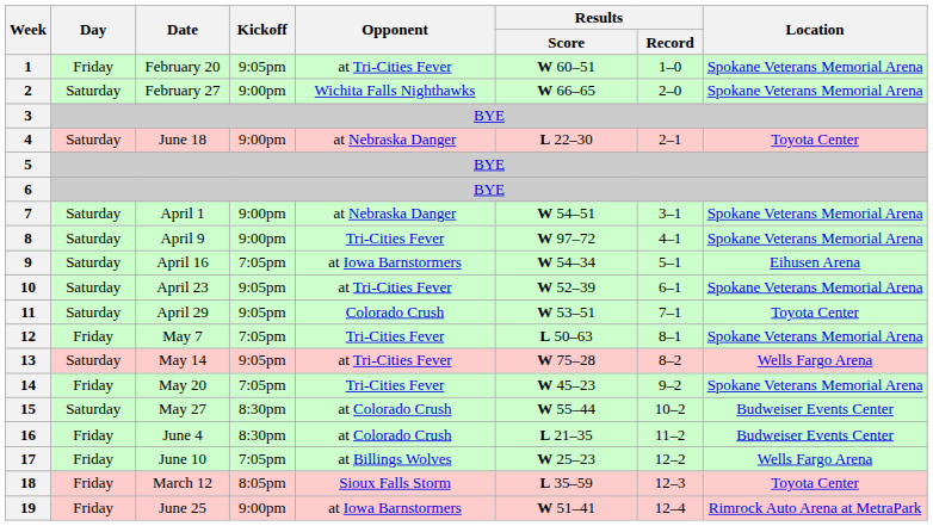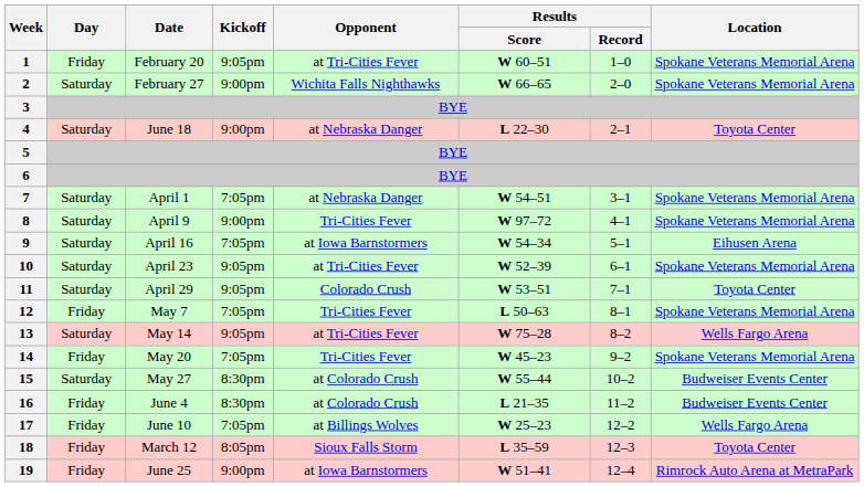7 | Kickoff: 9:00pm -> 7:05pm
